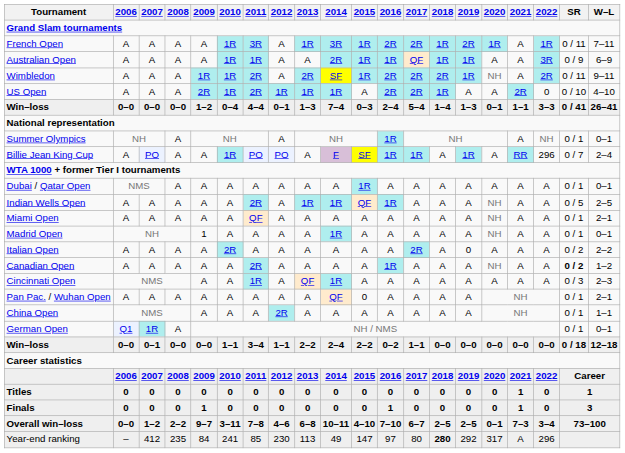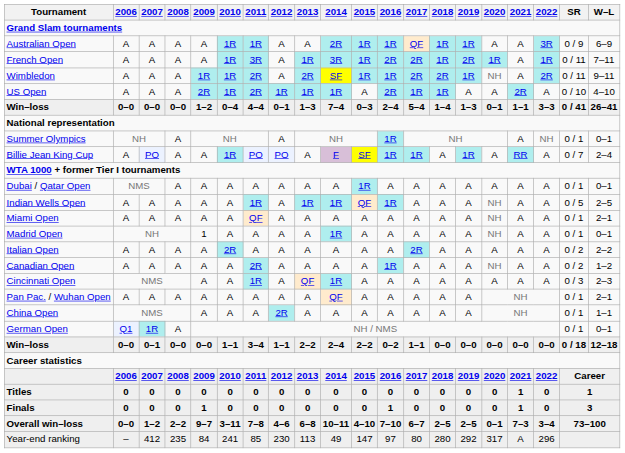rows swapped: Australian Open <-> French Open
Wimbledon | 2016: 2R -> 1R
US Open | 2017: 2R -> 1R
US Open | 2022: 0 -> A
Billie Jean King Cup | 2022: 296 -> A
Indian Wells Open | 2011: 2R -> 1R
Italian Open | 2019: 0 -> A
Canadian Open | SR: bold -> normal
Pan Pac. / Wuhan Open | 2015: 0 -> A
Year-end ranking | 2018: bold -> normal
